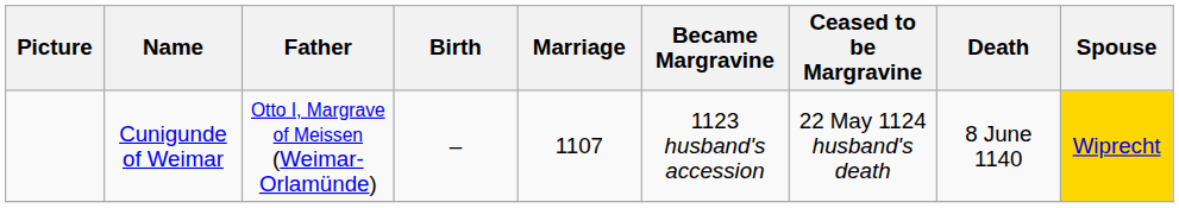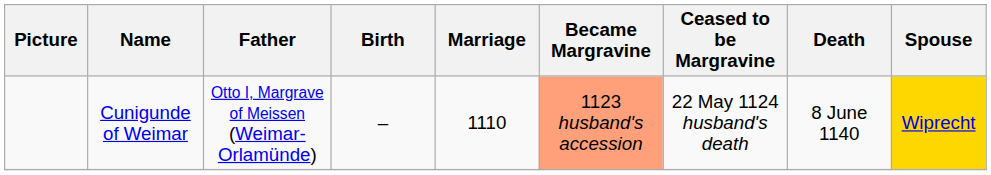Cunigunde of Weimar | Marriage: 1107 -> 1110
Cunigunde of Weimar | Became Margravine: no background -> lightsalmon background
